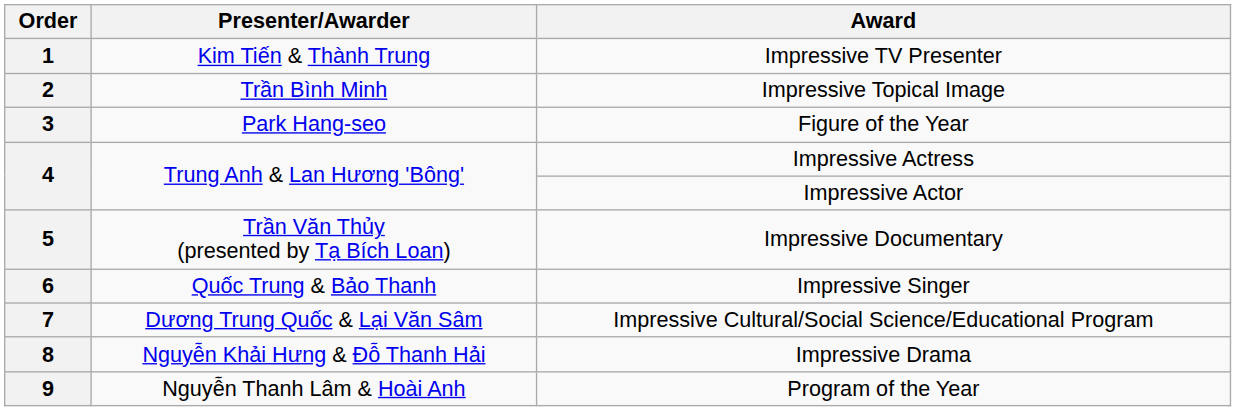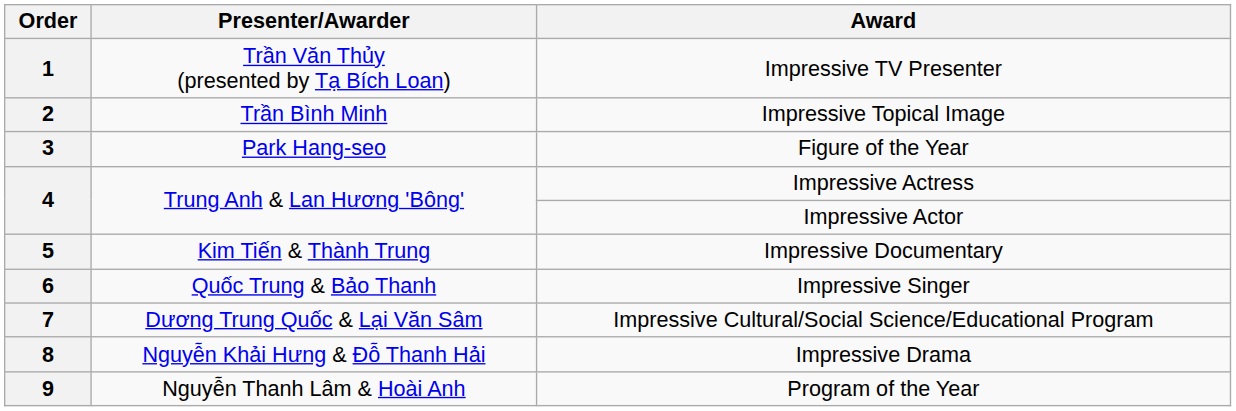1 | Presenter/Awarder: Kim Tiến & Thành Trung -> Trần Văn Thủy (presented by Tạ Bích Loan)
5 | Presenter/Awarder: Trần Văn Thủy (presented by Tạ Bích Loan) -> Kim Tiến & Thành Trung
